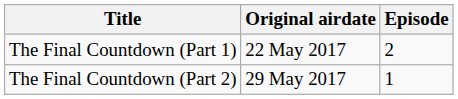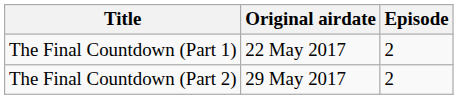The Final Countdown (Part 2) | Episode: 1 -> 2
